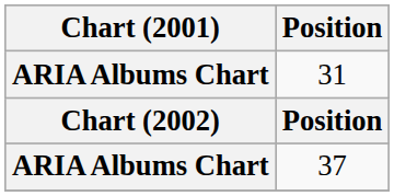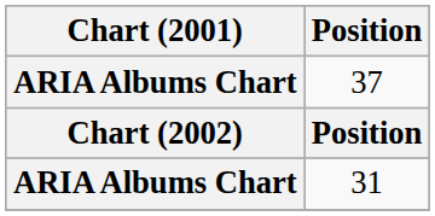rows swapped: 31 <-> 37
